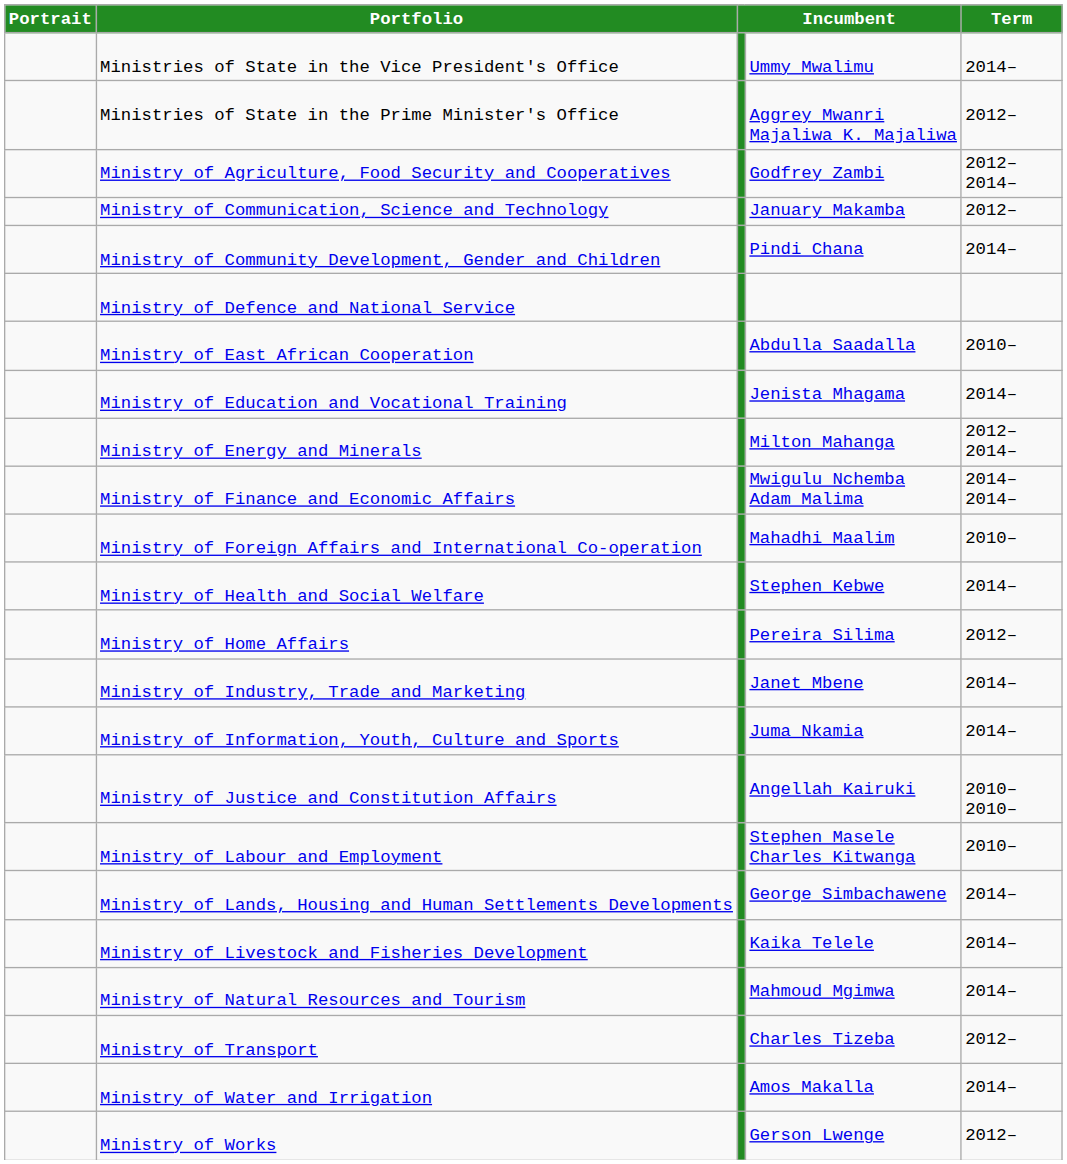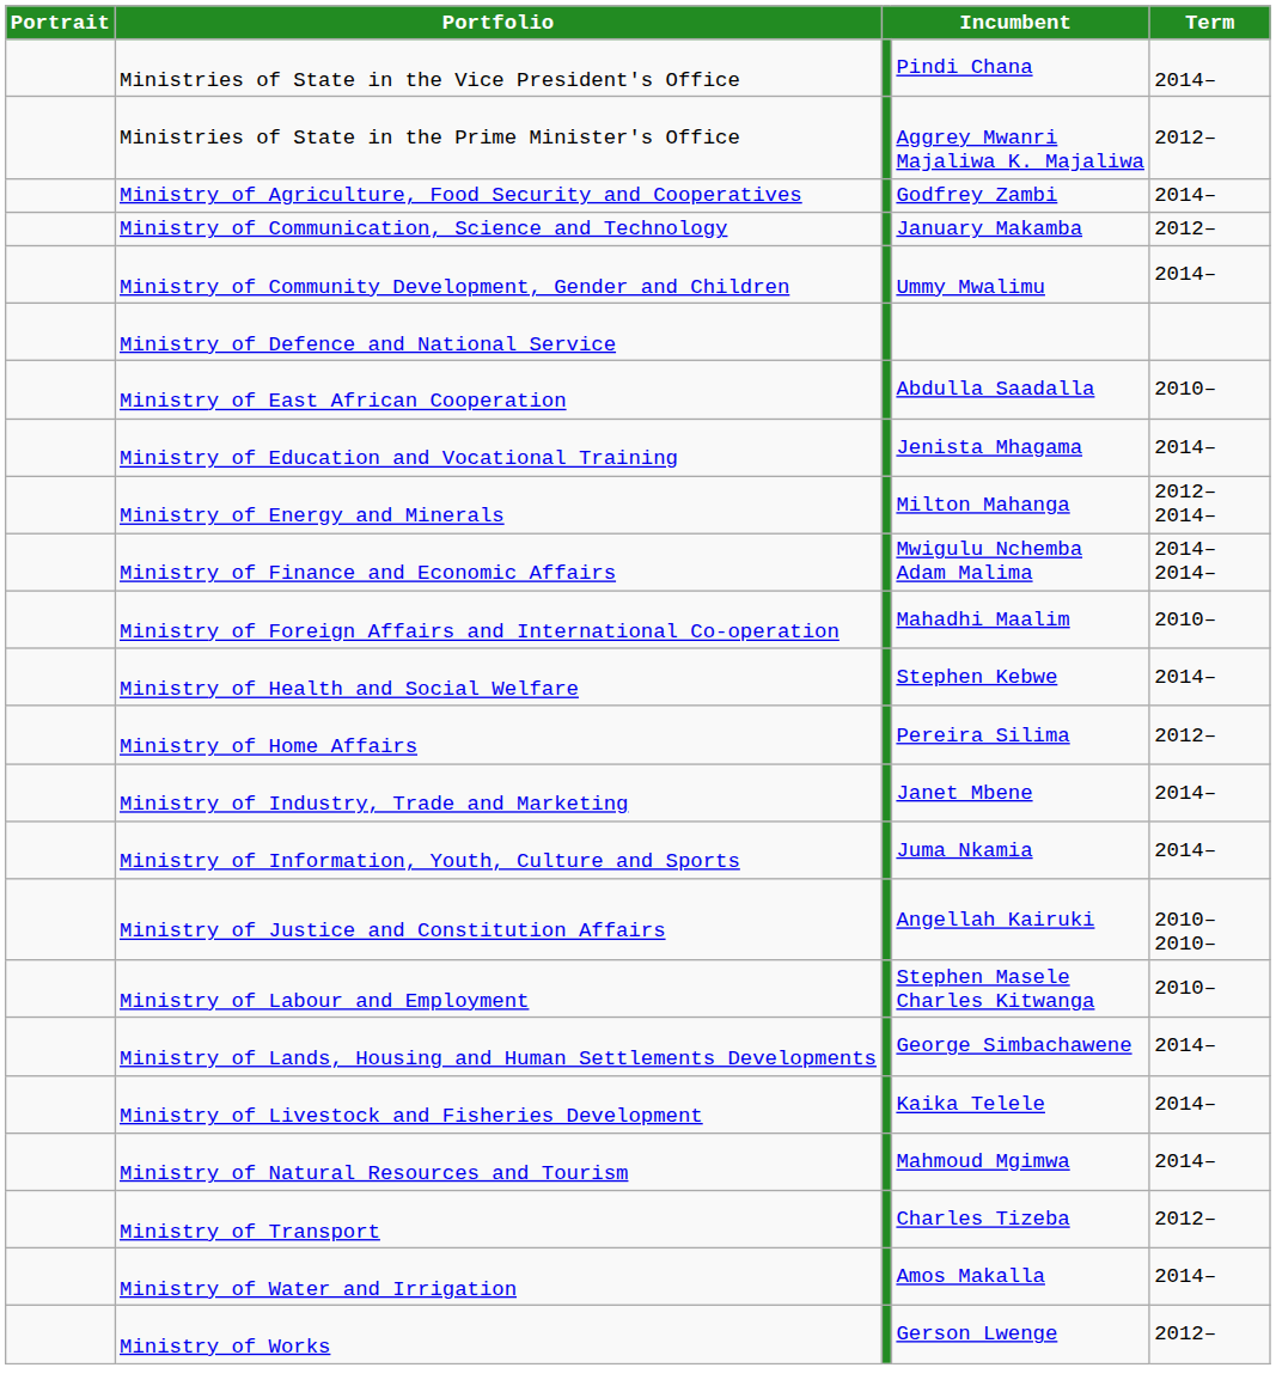Ministries of State in the Vice President's Office | column 4: Ummy Mwalimu -> Pindi Chana
Ministry of Agriculture, Food Security and Cooperatives | Term: 2012– 2014– -> 2014–
Ministry of Community Development, Gender and Children | column 4: Pindi Chana -> Ummy Mwalimu
